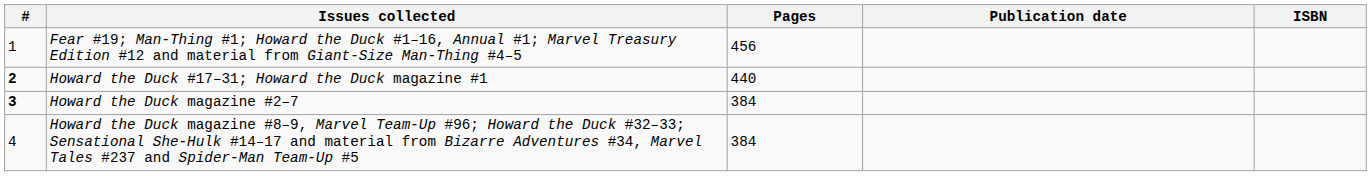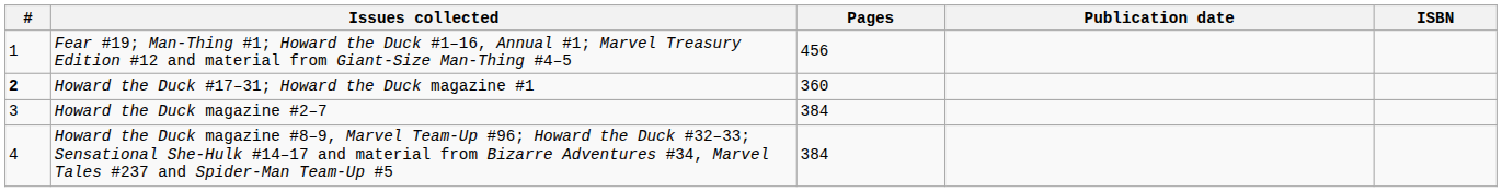Howard the Duck #17–31; Howard the Duck magazine #1 | Pages: 440 -> 360
Howard the Duck magazine #2–7 | #: bold -> normal
